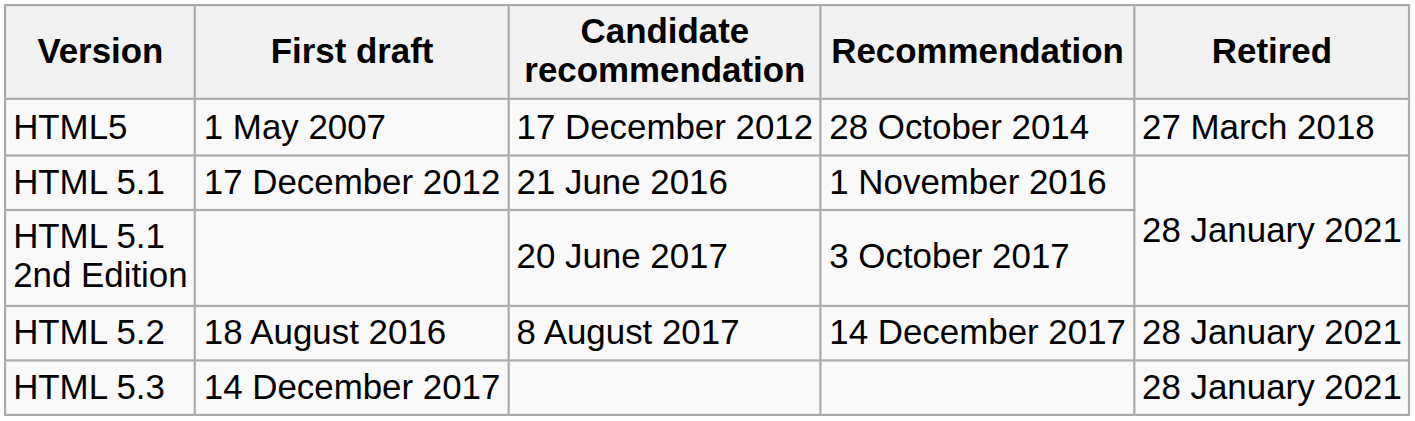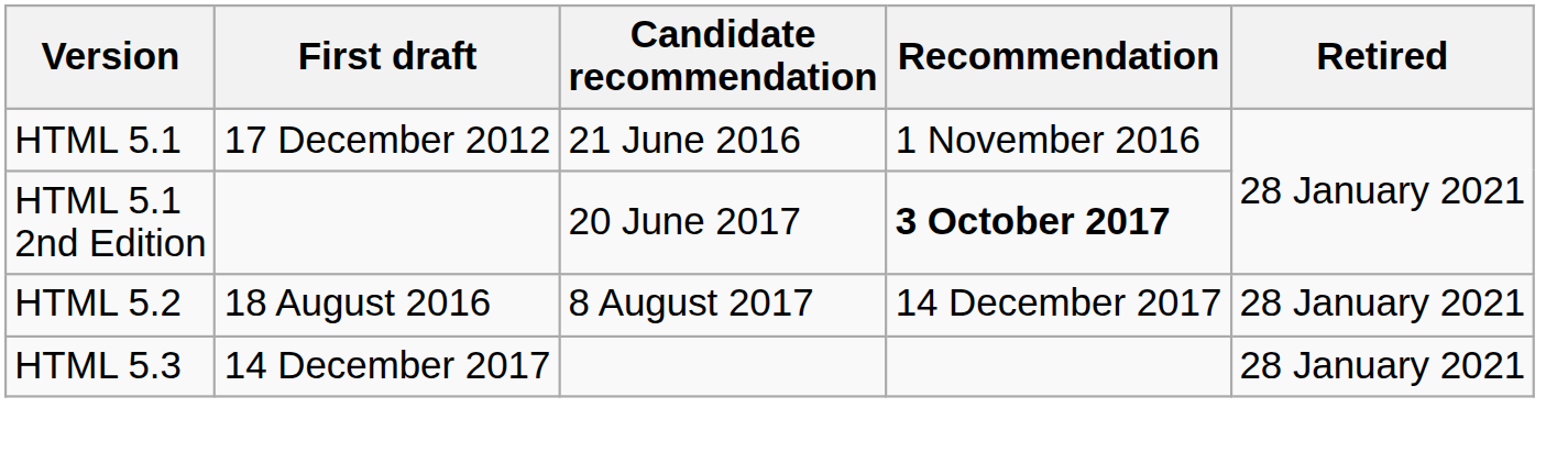- row: HTML5 | 1 May 2007 | 17 December 2012 | 28 October 2014 | 27 March 2018
HTML 5.1 2nd Edition | Recommendation: normal -> bold
